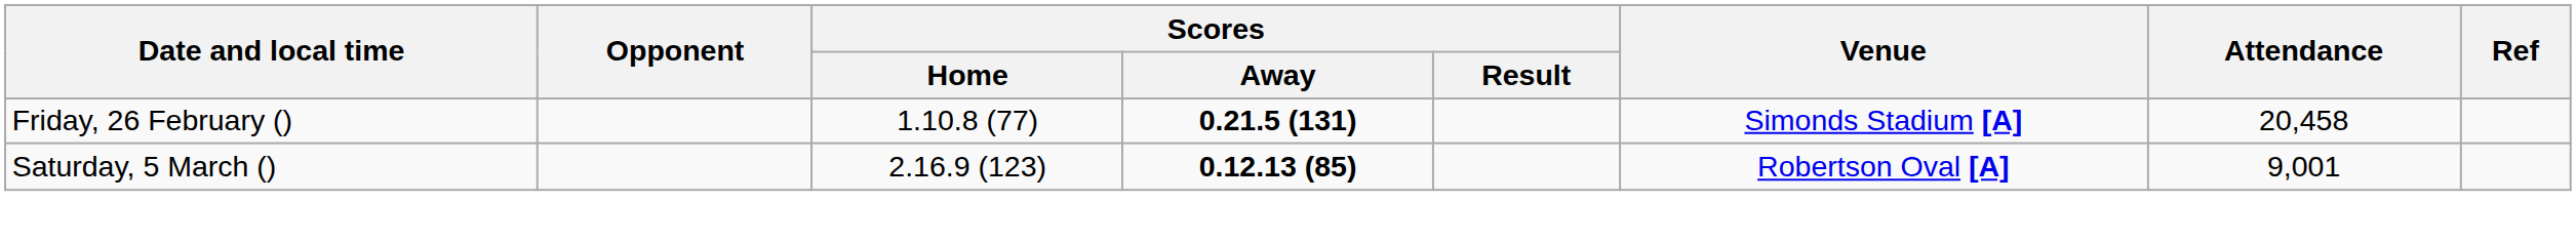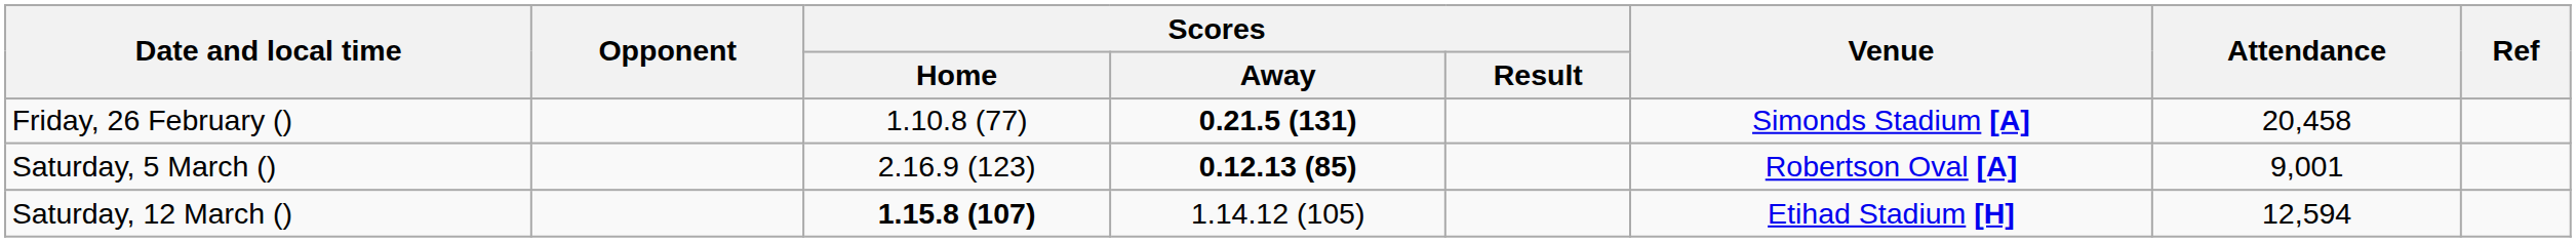+ row: Saturday, 12 March () | 1.15.8 (107) | 1.14.12 (105) | Etihad Stadium [H] | 12,594
